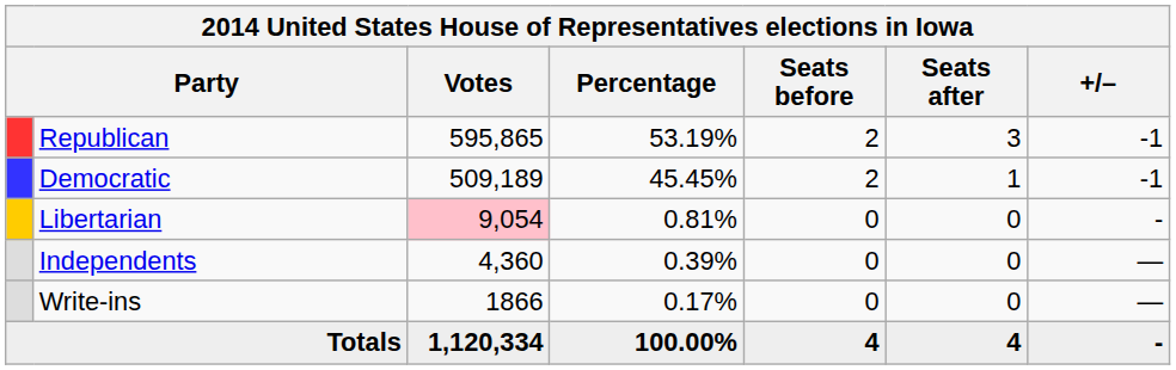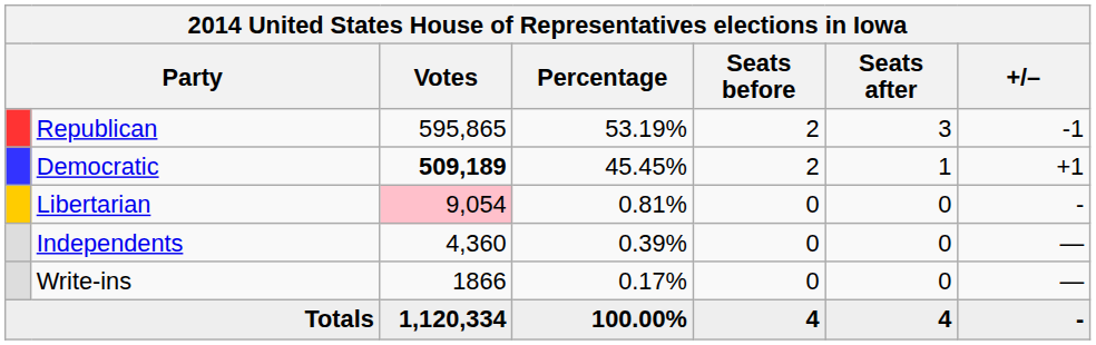Democratic | Votes: normal -> bold
Democratic | +/–: -1 -> +1
